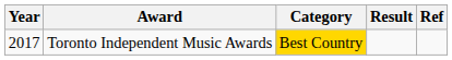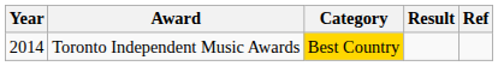Toronto Independent Music Awards | Year: 2017 -> 2014
